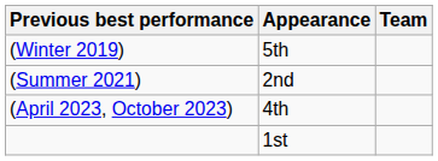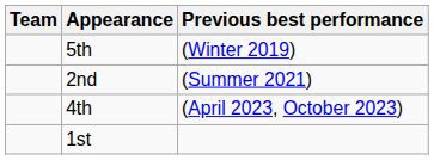columns swapped: Team <-> Previous best performance
